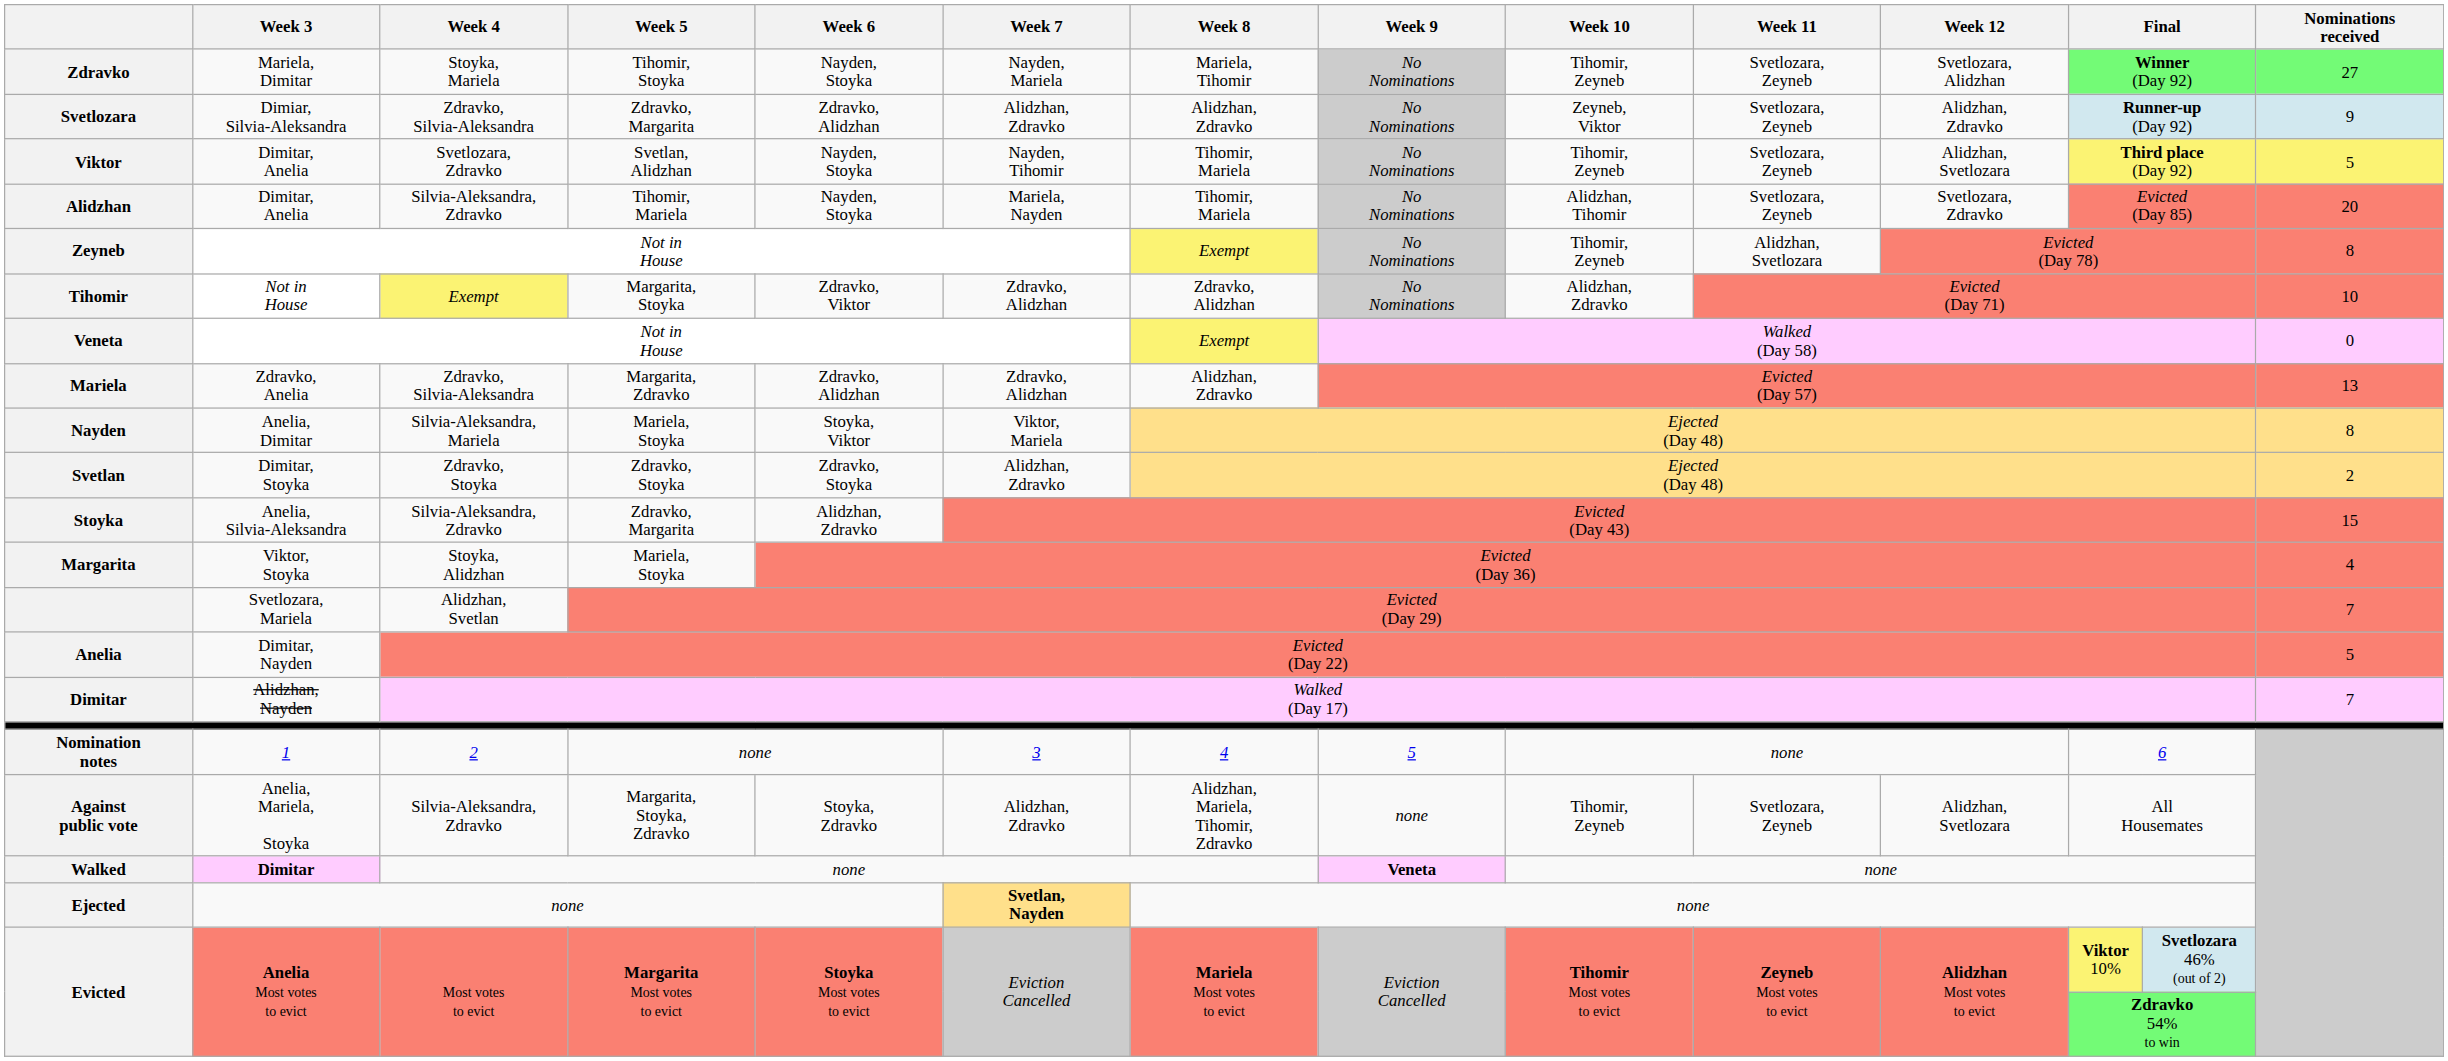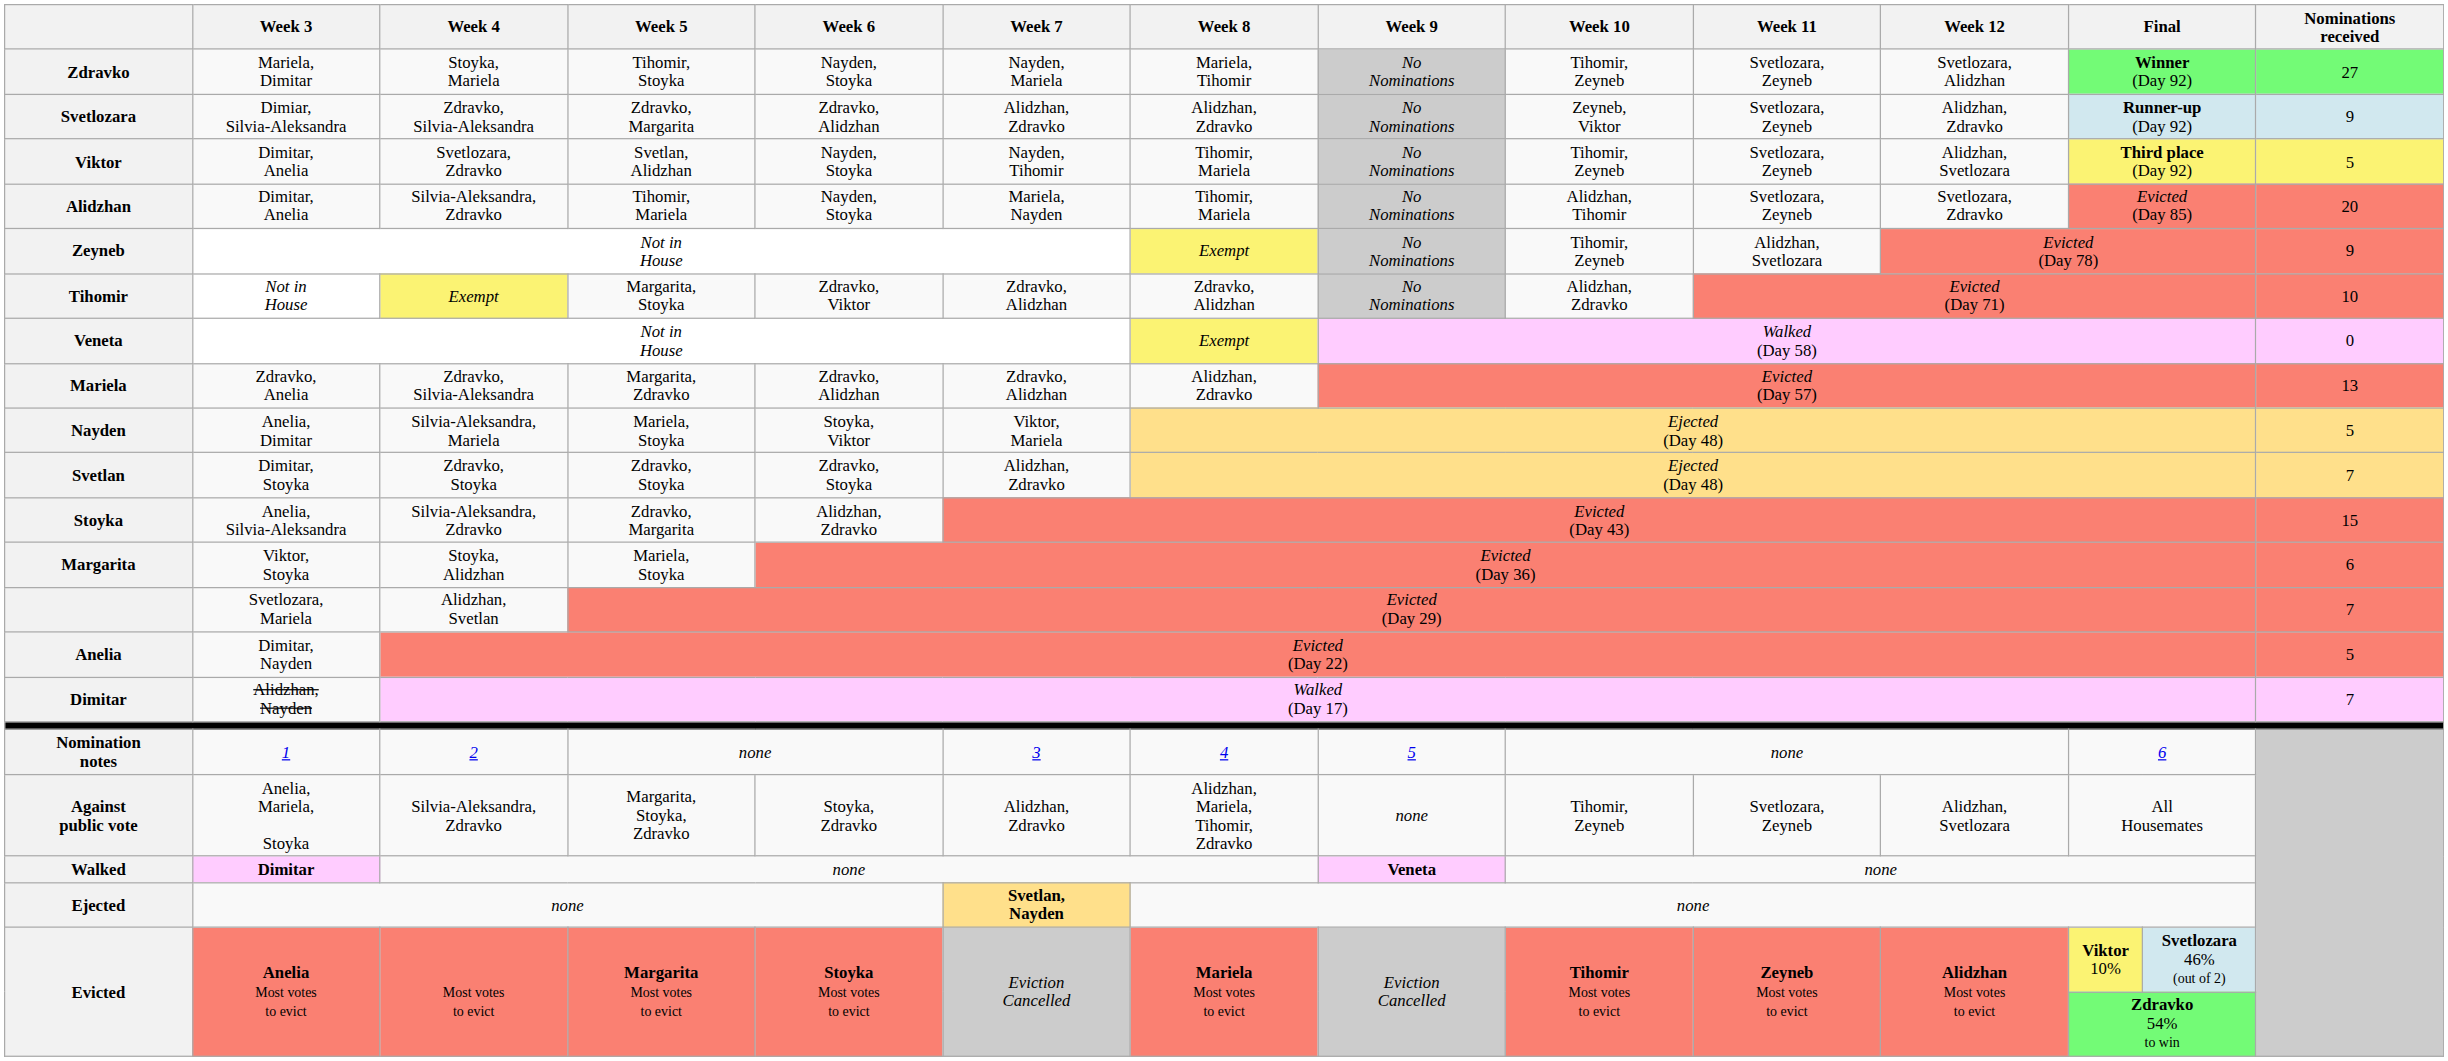Zeyneb | Nominations received: 8 -> 9
Nayden | Nominations received: 8 -> 5
Svetlan | Nominations received: 2 -> 7
Margarita | Nominations received: 4 -> 6
